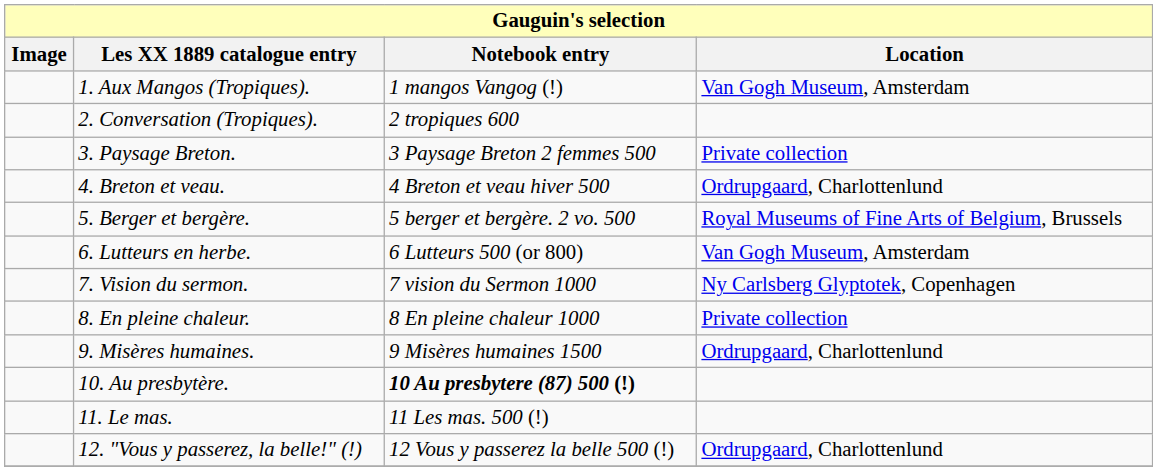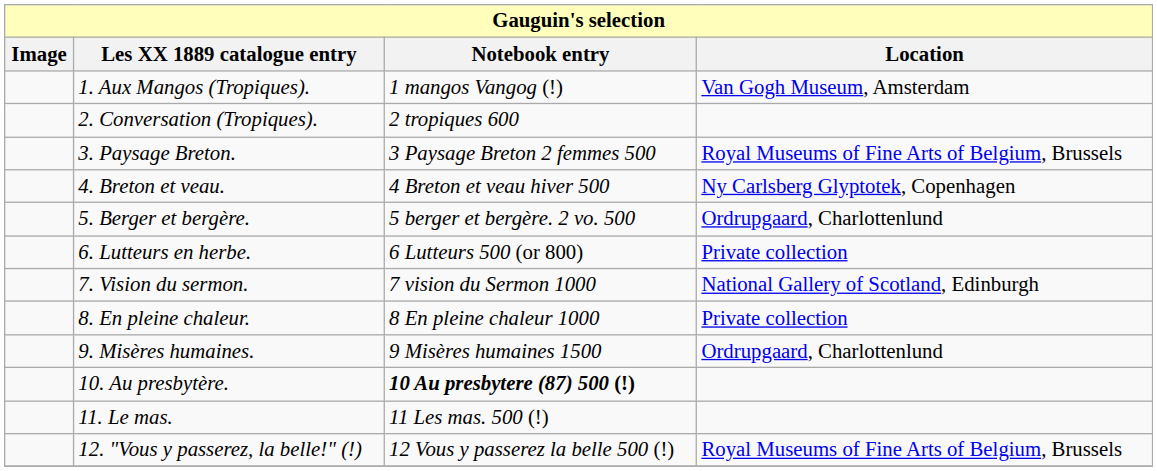3. Paysage Breton. | Location: Private collection -> Royal Museums of Fine Arts of Belgium, Brussels
4. Breton et veau. | Location: Ordrupgaard, Charlottenlund -> Ny Carlsberg Glyptotek, Copenhagen
5. Berger et bergère. | Location: Royal Museums of Fine Arts of Belgium, Brussels -> Ordrupgaard, Charlottenlund
6. Lutteurs en herbe. | Location: Van Gogh Museum, Amsterdam -> Private collection
7. Vision du sermon. | Location: Ny Carlsberg Glyptotek, Copenhagen -> National Gallery of Scotland, Edinburgh
12. "Vous y passerez, la belle!" (!) | Location: Ordrupgaard, Charlottenlund -> Royal Museums of Fine Arts of Belgium, Brussels
